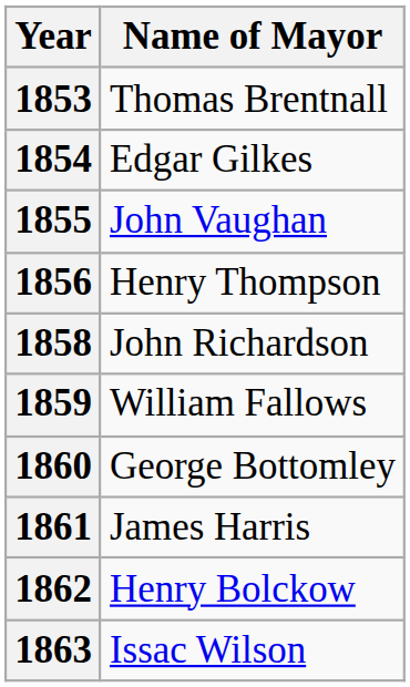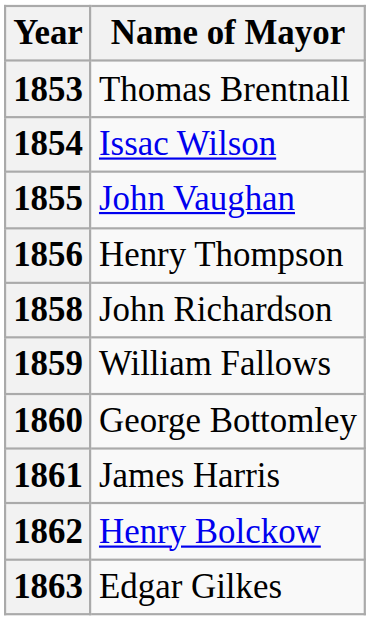1854 | Name of Mayor: Edgar Gilkes -> Issac Wilson
1863 | Name of Mayor: Issac Wilson -> Edgar Gilkes
